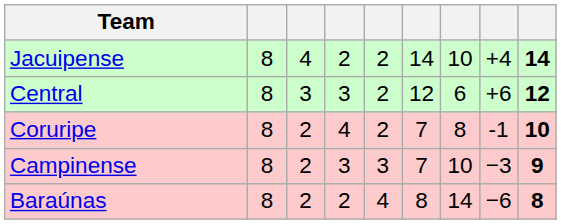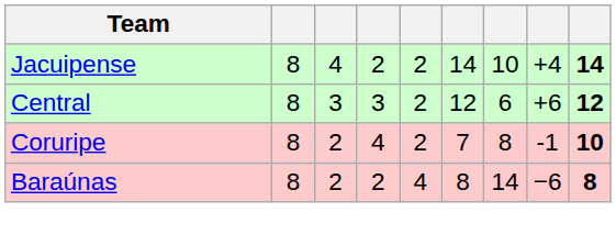- row: Campinense | 8 | 2 | 3 | 3 | 7 | 10 | −3 | 9
